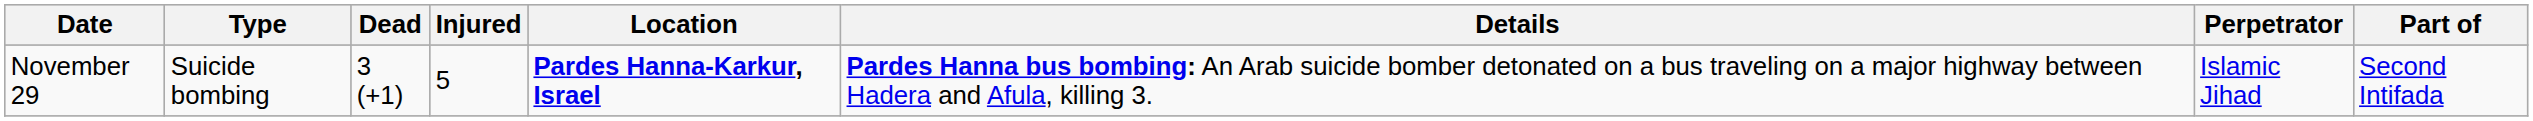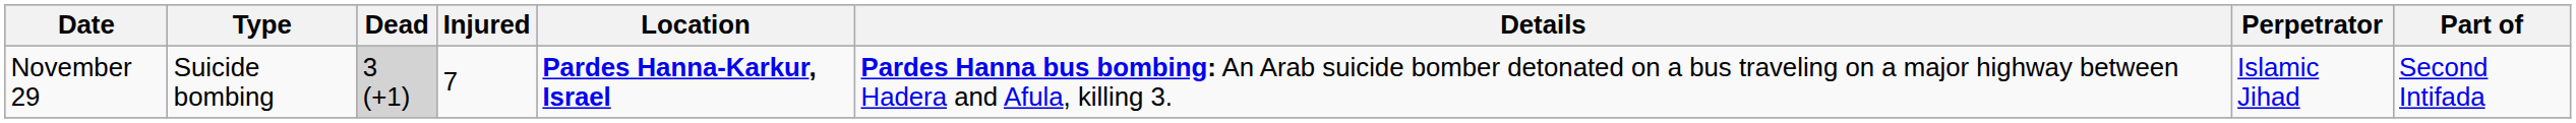November 29 | Dead: no background -> lightgrey background
November 29 | Injured: 5 -> 7
